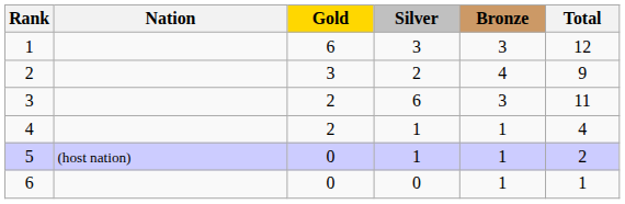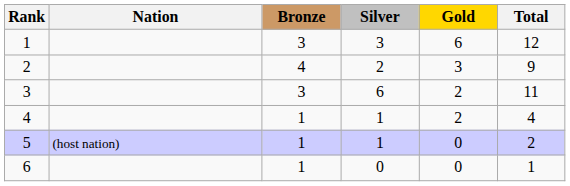columns swapped: Gold <-> Bronze
